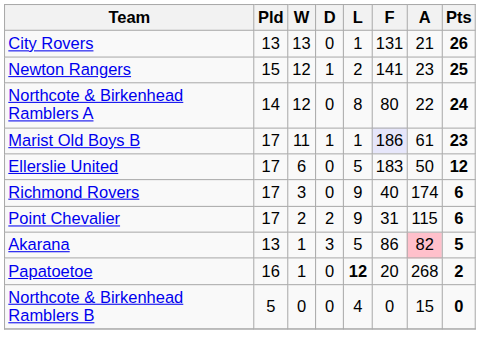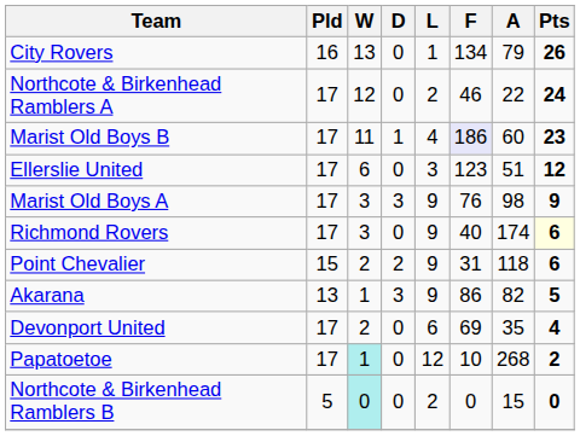City Rovers | Pld: 13 -> 16
City Rovers | F: 131 -> 134
City Rovers | A: 21 -> 79
- row: Newton Rangers | 15 | 12 | 1 | 2 | 141 | 23 | 25
Northcote & Birkenhead Ramblers A | Pld: 14 -> 17
Northcote & Birkenhead Ramblers A | L: 8 -> 2
Northcote & Birkenhead Ramblers A | F: 80 -> 46
Marist Old Boys B | L: 1 -> 4
Marist Old Boys B | A: 61 -> 60
Ellerslie United | L: 5 -> 3
Ellerslie United | F: 183 -> 123
Ellerslie United | A: 50 -> 51
+ row: Marist Old Boys A | 17 | 3 | 3 | 9 | 76 | 98 | 9
Richmond Rovers | Pts: no background -> lightyellow background
Point Chevalier | Pld: 17 -> 15
Point Chevalier | A: 115 -> 118
Akarana | L: 5 -> 9
Akarana | A: pink background -> no background
+ row: Devonport United | 17 | 2 | 0 | 6 | 69 | 35 | 4
Papatoetoe | Pld: 16 -> 17
Papatoetoe | W: no background -> paleturquoise background
Papatoetoe | L: bold -> normal
Papatoetoe | F: 20 -> 10
Northcote & Birkenhead Ramblers B | W: no background -> paleturquoise background
Northcote & Birkenhead Ramblers B | L: 4 -> 2
